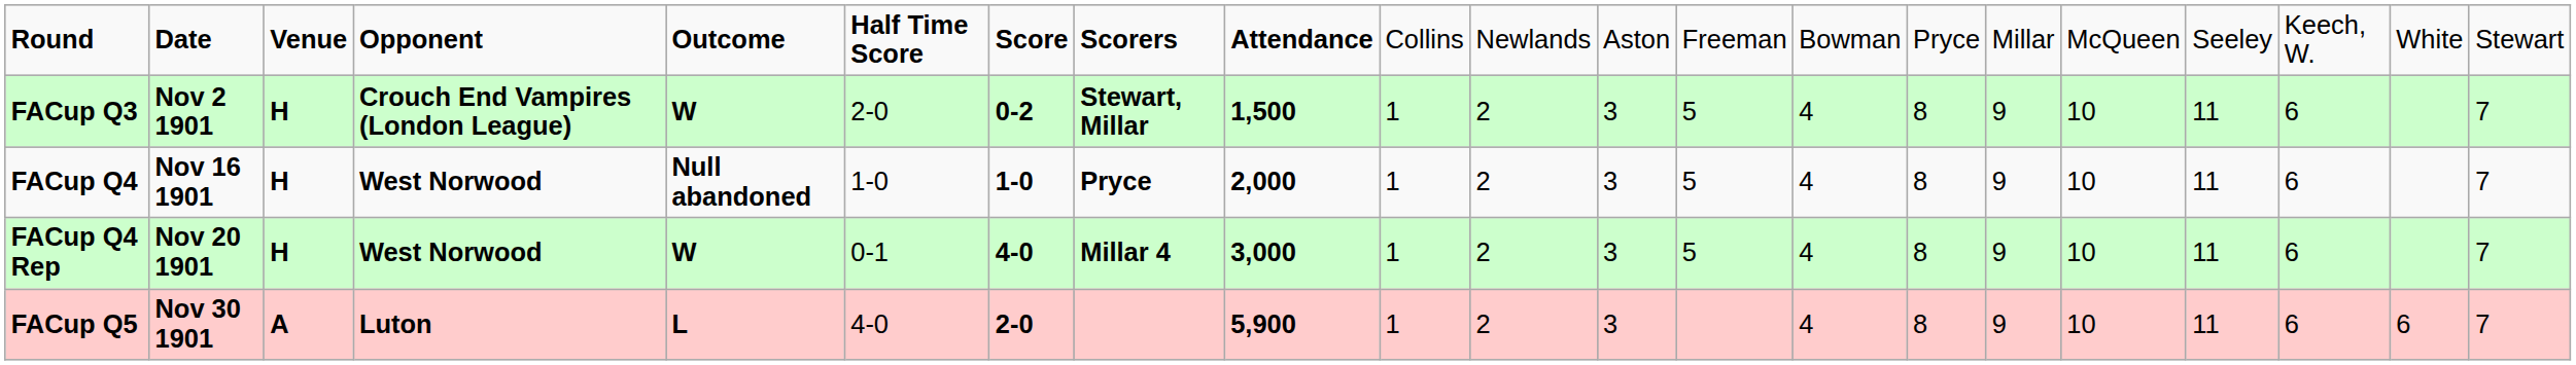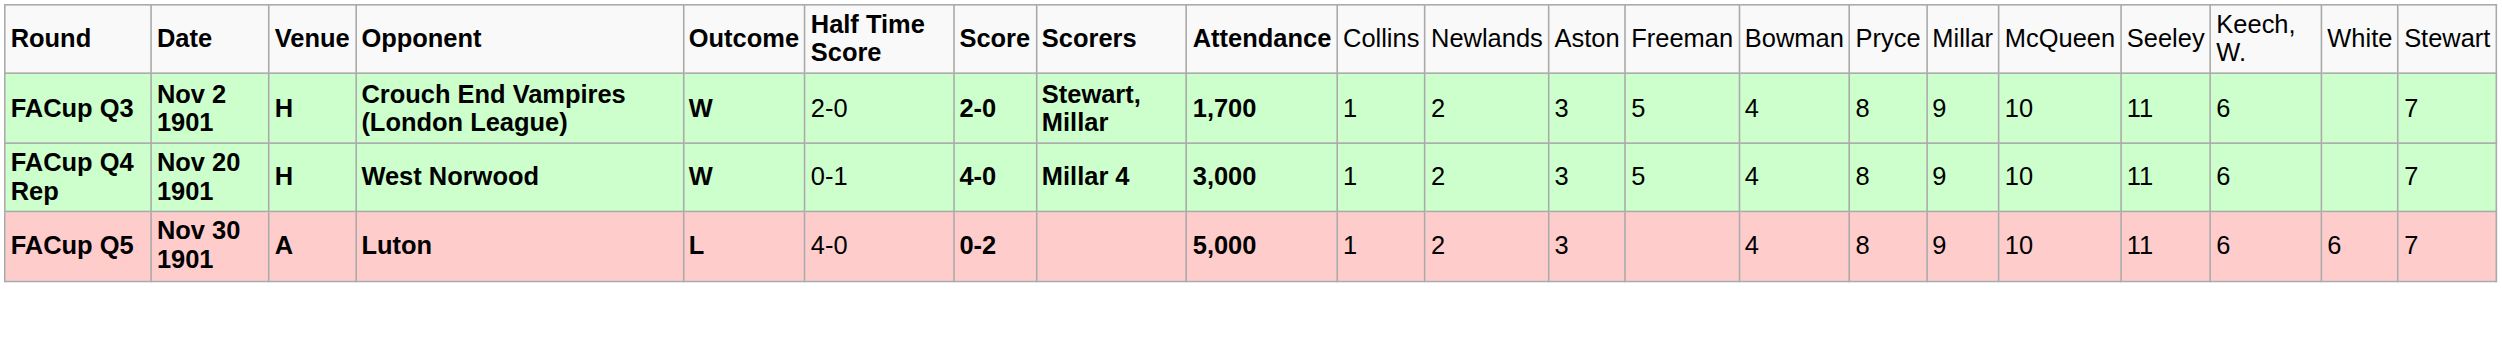FACup Q3 | column 7: 0-2 -> 2-0
FACup Q3 | column 9: 1,500 -> 1,700
- row: FACup Q4 | Nov 16 1901 | H | West Norwood | Null abandoned | 1-0 | 1-0 | Pryce | 2,000 | 1 | 2 | 3 | 5 | 4 | 8 | 9 | 10 | 11 | 6 | 7
FACup Q5 | column 7: 2-0 -> 0-2
FACup Q5 | column 9: 5,900 -> 5,000
